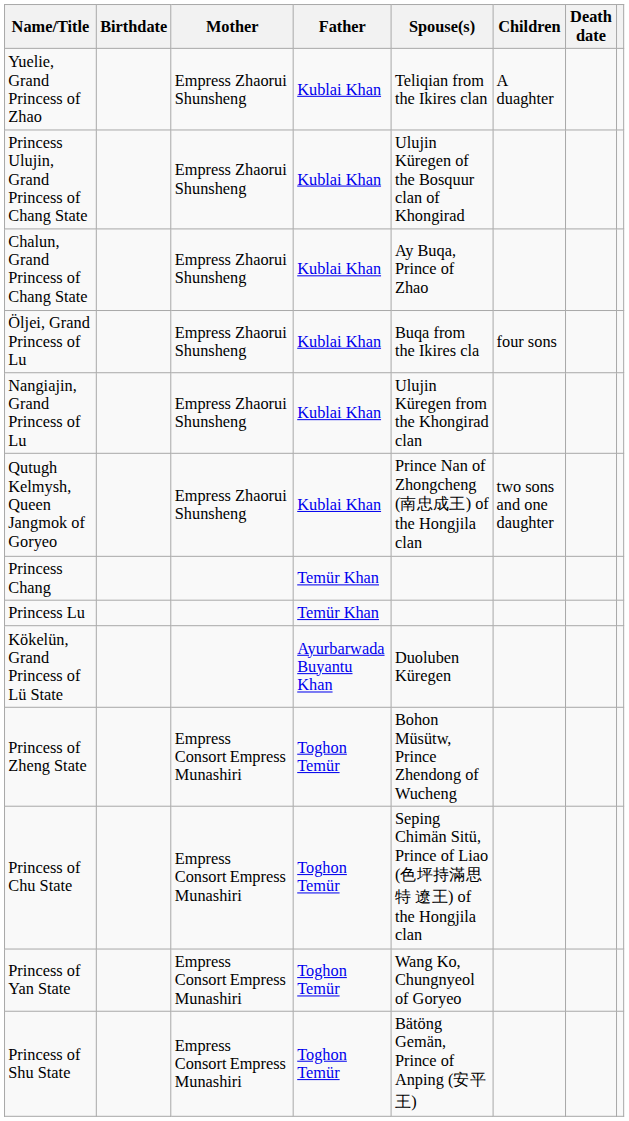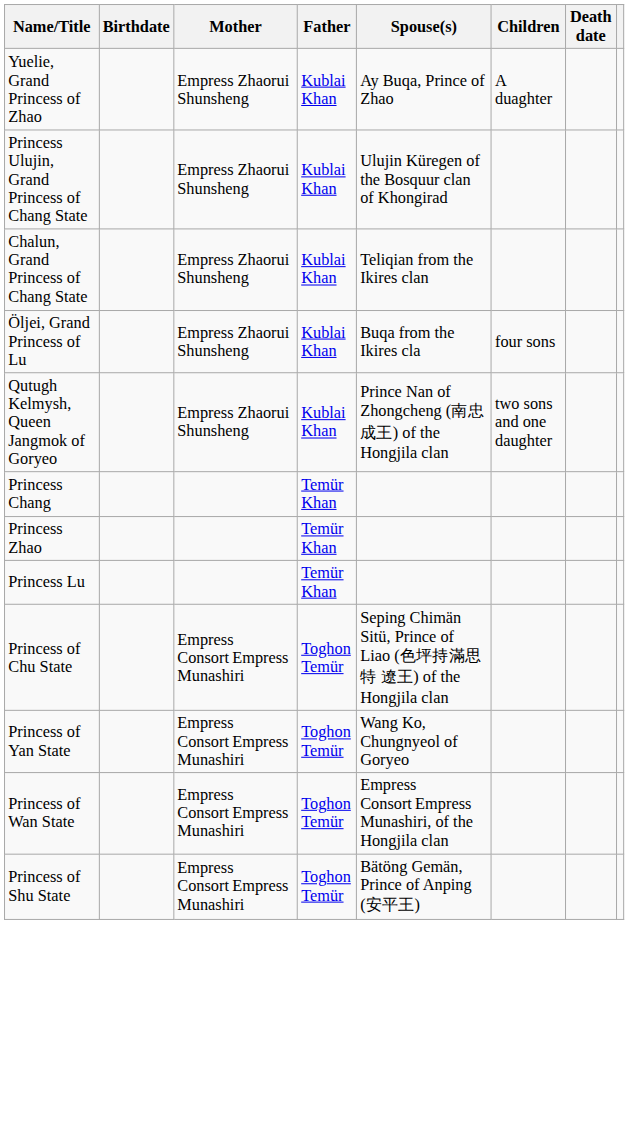Yuelie, Grand Princess of Zhao | Spouse(s): Teliqian from the Ikires clan -> Ay Buqa, Prince of Zhao
Chalun, Grand Princess of Chang State | Spouse(s): Ay Buqa, Prince of Zhao -> Teliqian from the Ikires clan
- row: Nangiajin, Grand Princess of Lu | Empress Zhaorui Shunsheng | Kublai Khan | Ulujin Küregen from the Khongirad clan
+ row: Princess Zhao | Temür Khan
- row: Kökelün, Grand Princess of Lü State | Ayurbarwada Buyantu Khan | Duoluben Küregen
- row: Princess of Zheng State | Empress Consort Empress Munashiri | Toghon Temür | Bohon Müsütw, Prince Zhendong of Wucheng
+ row: Princess of Wan State | Empress Consort Empress Munashiri | Toghon Temür | Empress Consort Empress Munashiri, of the Hongjila clan
